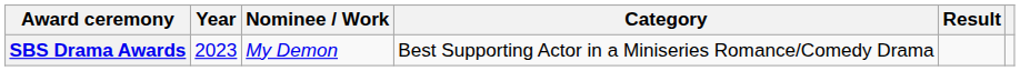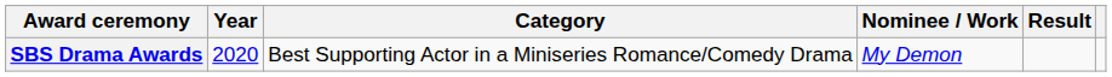columns swapped: Category <-> Nominee / Work
SBS Drama Awards | Year: 2023 -> 2020
